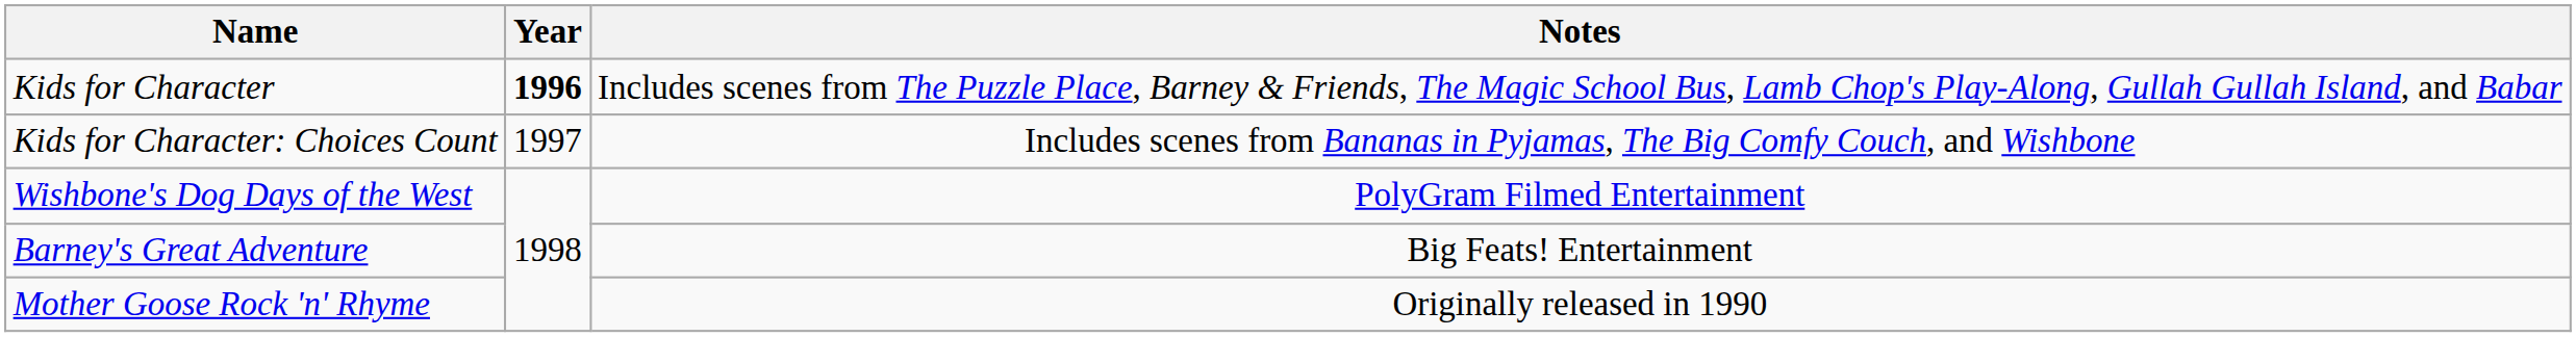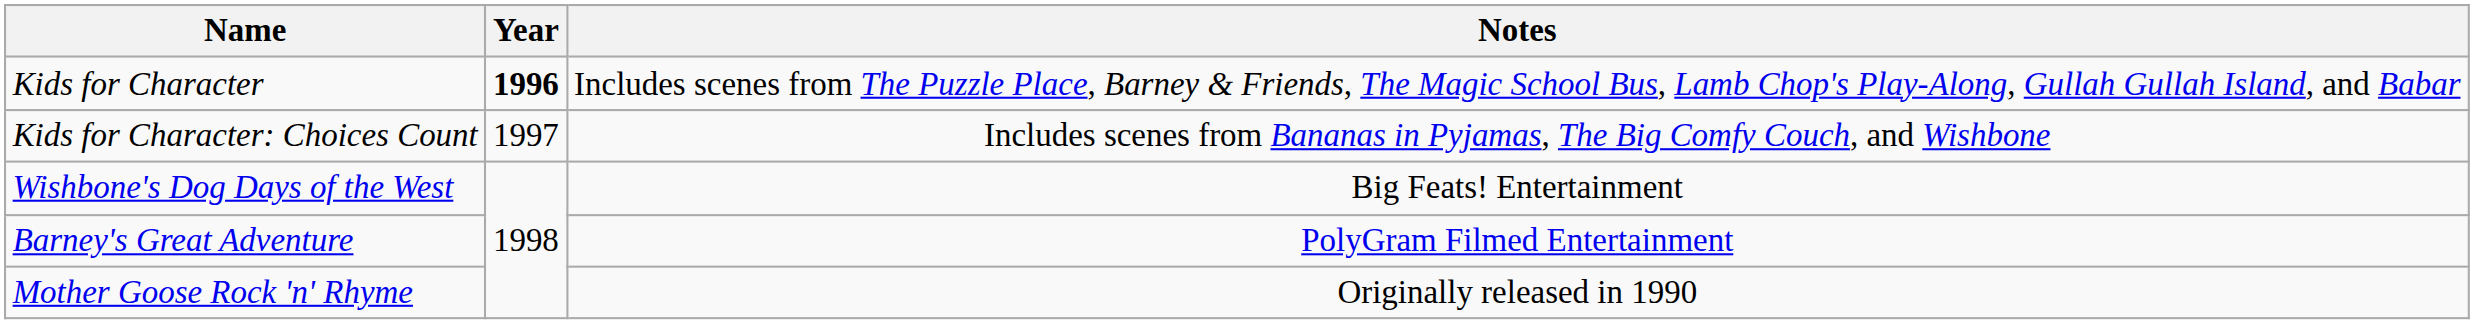Wishbone's Dog Days of the West | Notes: PolyGram Filmed Entertainment -> Big Feats! Entertainment
Barney's Great Adventure | Notes: Big Feats! Entertainment -> PolyGram Filmed Entertainment
